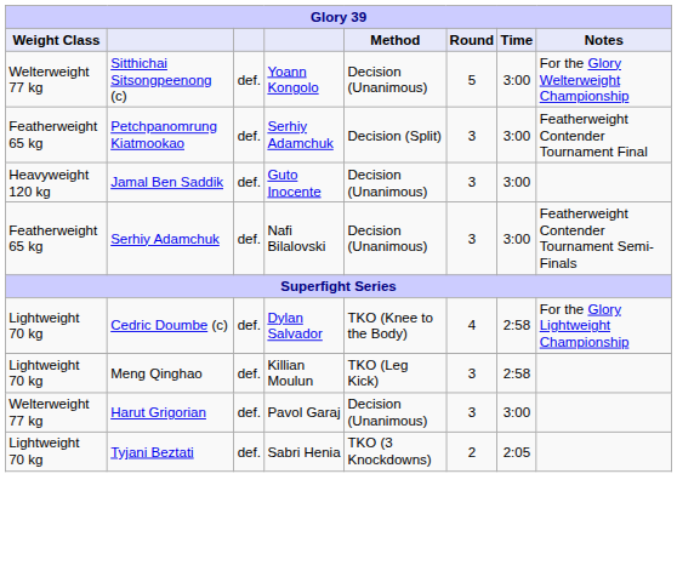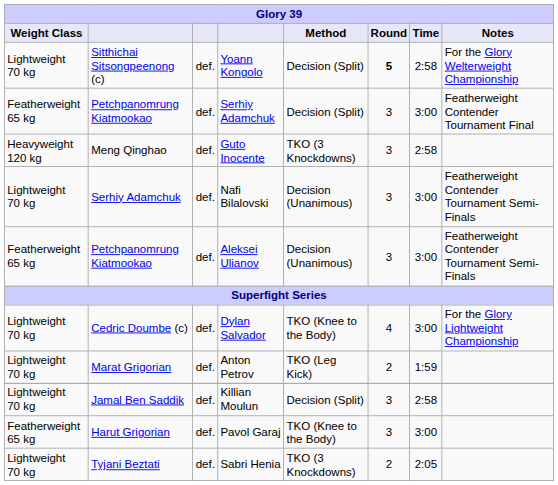Yoann Kongolo | Weight Class: Welterweight 77 kg -> Lightweight 70 kg
Yoann Kongolo | Method: Decision (Unanimous) -> Decision (Split)
Yoann Kongolo | Round: normal -> bold
Yoann Kongolo | Time: 3:00 -> 2:58
Guto Inocente | column 2: Jamal Ben Saddik -> Meng Qinghao
Guto Inocente | Method: Decision (Unanimous) -> TKO (3 Knockdowns)
Guto Inocente | Time: 3:00 -> 2:58
Nafi Bilalovski | Weight Class: Featherweight 65 kg -> Lightweight 70 kg
+ row: Featherweight 65 kg | Petchpanomrung Kiatmookao | def. | Aleksei Ulianov | Decision (Unanimous) | 3 | 3:00 | Featherweight Contender Tournament Semi-Finals
Dylan Salvador | Time: 2:58 -> 3:00
+ row: Lightweight 70 kg | Marat Grigorian | def. | Anton Petrov | TKO (Leg Kick) | 2 | 1:59
Killian Moulun | column 2: Meng Qinghao -> Jamal Ben Saddik
Killian Moulun | Method: TKO (Leg Kick) -> Decision (Split)
Pavol Garaj | Weight Class: Welterweight 77 kg -> Featherweight 65 kg
Pavol Garaj | Method: Decision (Unanimous) -> TKO (Knee to the Body)
